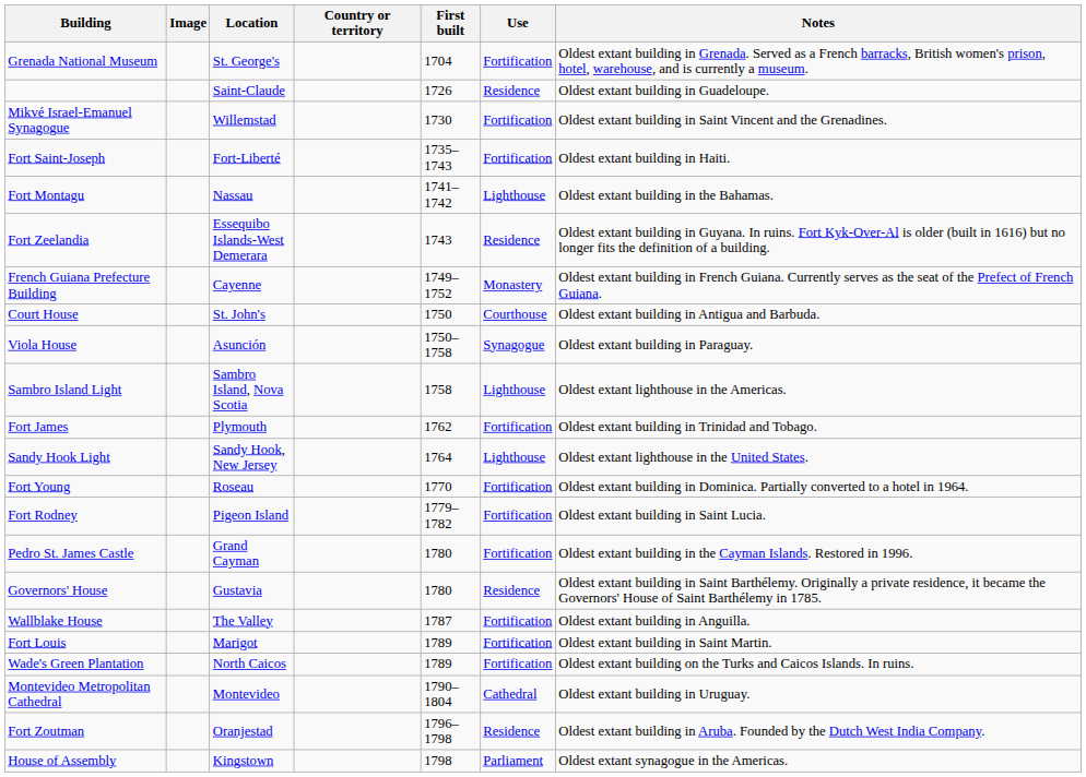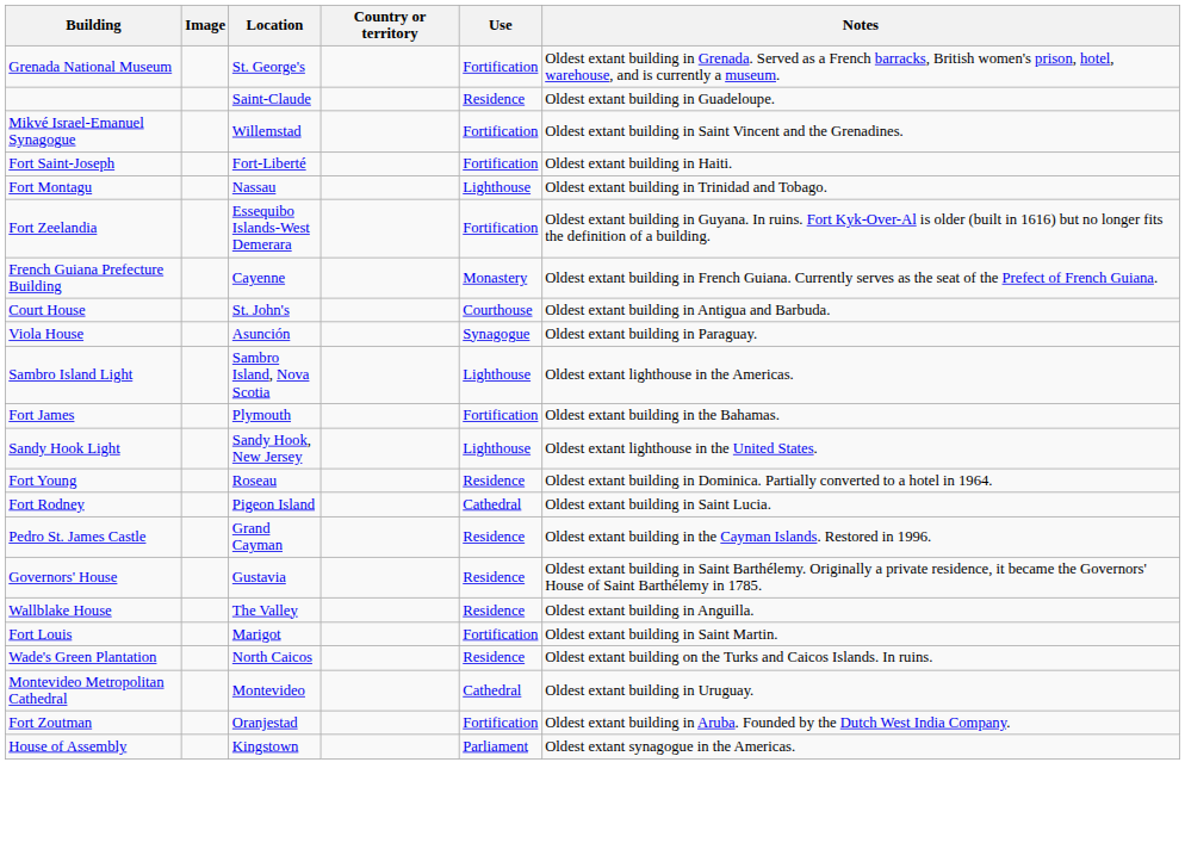- column: First built | 1704 | 1726 | 1730 | 1735–1743 | 1741–1742 | 1743 | 1749–1752 | 1750 | 1750–1758 | 1758 | 1762 | 1764 | 1770 | 1779–1782 | 1780 | 1780 | 1787 | 1789 | 1789 | 1790–1804 | 1796–1798 | 1798
Fort Montagu | Notes: Oldest extant building in the Bahamas. -> Oldest extant building in Trinidad and Tobago.
Fort Zeelandia | Use: Residence -> Fortification
Fort James | Notes: Oldest extant building in Trinidad and Tobago. -> Oldest extant building in the Bahamas.
Fort Young | Use: Fortification -> Residence
Fort Rodney | Use: Fortification -> Cathedral
Pedro St. James Castle | Use: Fortification -> Residence
Wallblake House | Use: Fortification -> Residence
Wade's Green Plantation | Use: Fortification -> Residence
Fort Zoutman | Use: Residence -> Fortification
